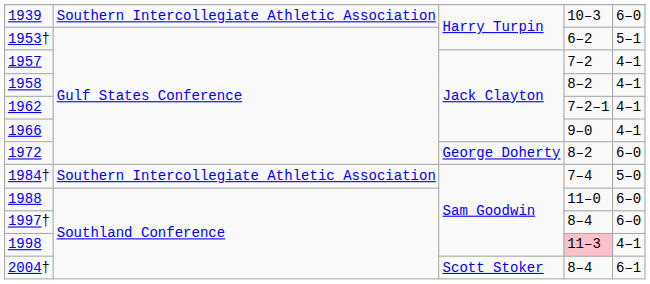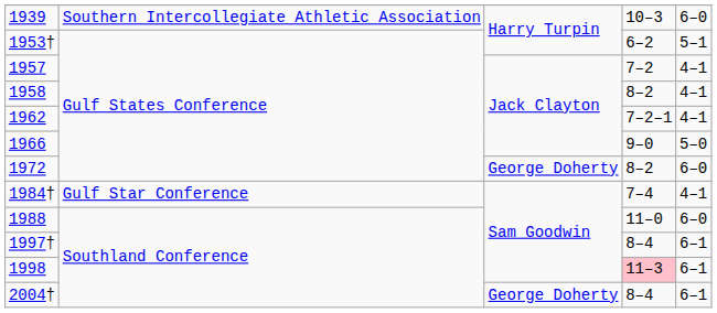1966 | column 5: 4–1 -> 5–0
1984† | column 2: Southern Intercollegiate Athletic Association -> Gulf Star Conference
1984† | column 5: 5–0 -> 4–1
1997† | column 5: 6–0 -> 6–1
1998 | column 5: 4–1 -> 6–1
2004† | column 3: Scott Stoker -> George Doherty
